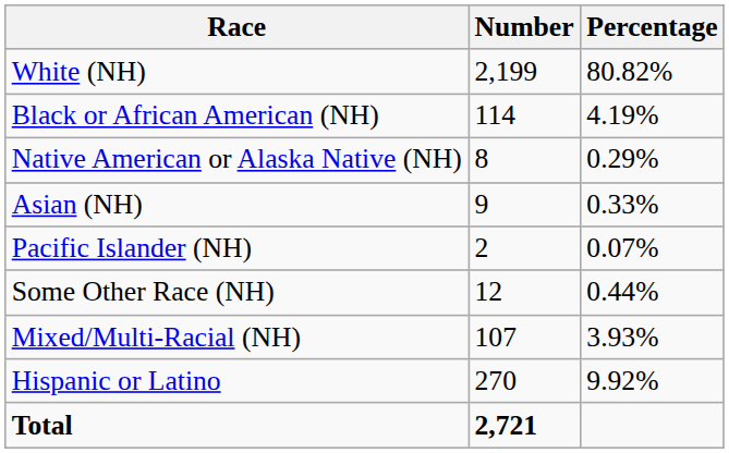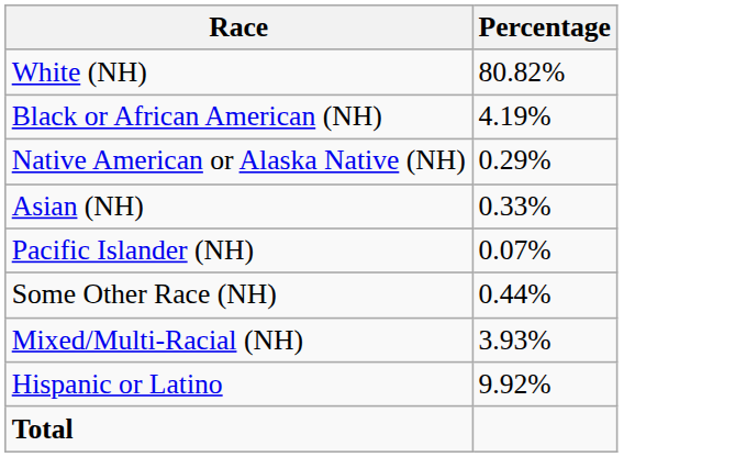- column: Number | 2,199 | 114 | 8 | 9 | 2 | 12 | 107 | 270 | 2,721
